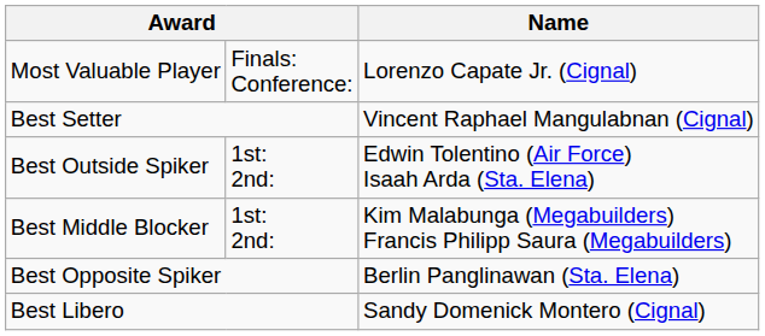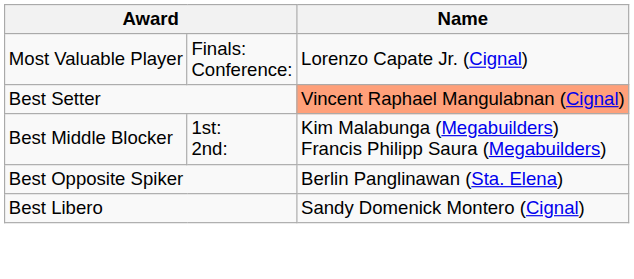Best Setter | Name: no background -> lightsalmon background
- row: Best Outside Spiker | 1st: 2nd: | Edwin Tolentino (Air Force) Isaah Arda (Sta. Elena)
